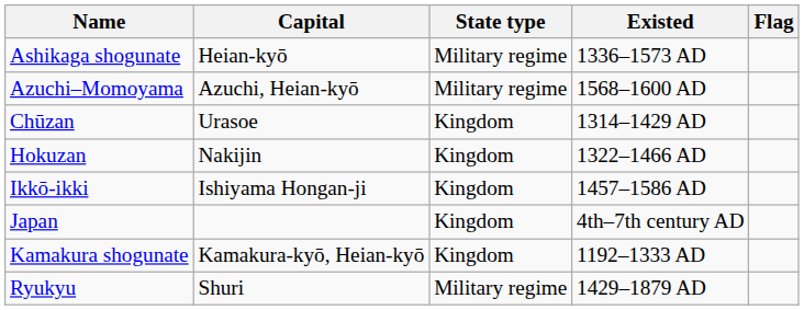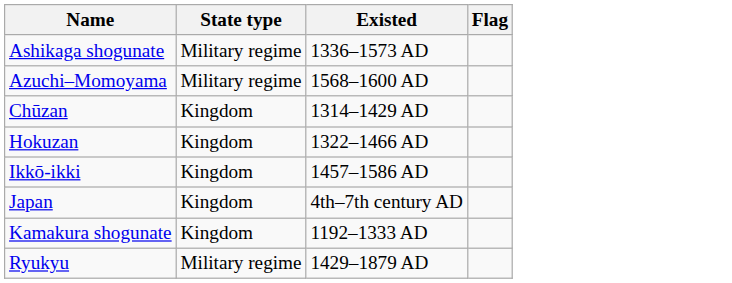- column: Capital | Heian-kyō | Azuchi, Heian-kyō | Urasoe | Nakijin | Ishiyama Hongan-ji | Kamakura-kyō, Heian-kyō | Shuri
